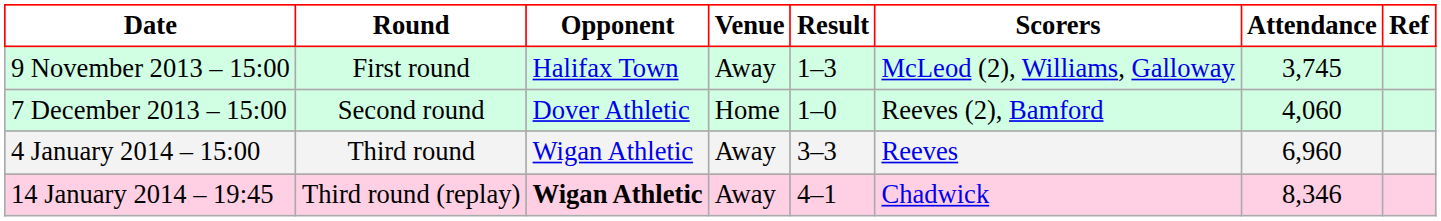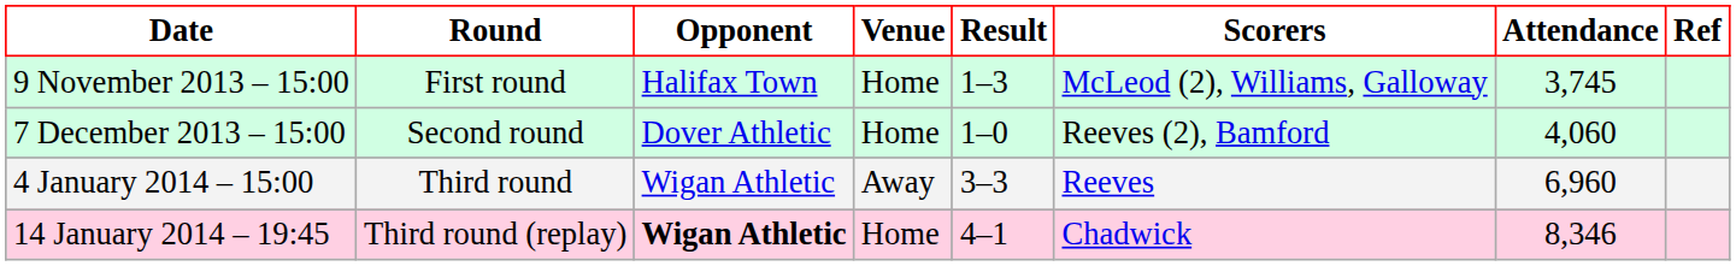9 November 2013 – 15:00 | Venue: Away -> Home
14 January 2014 – 19:45 | Venue: Away -> Home
